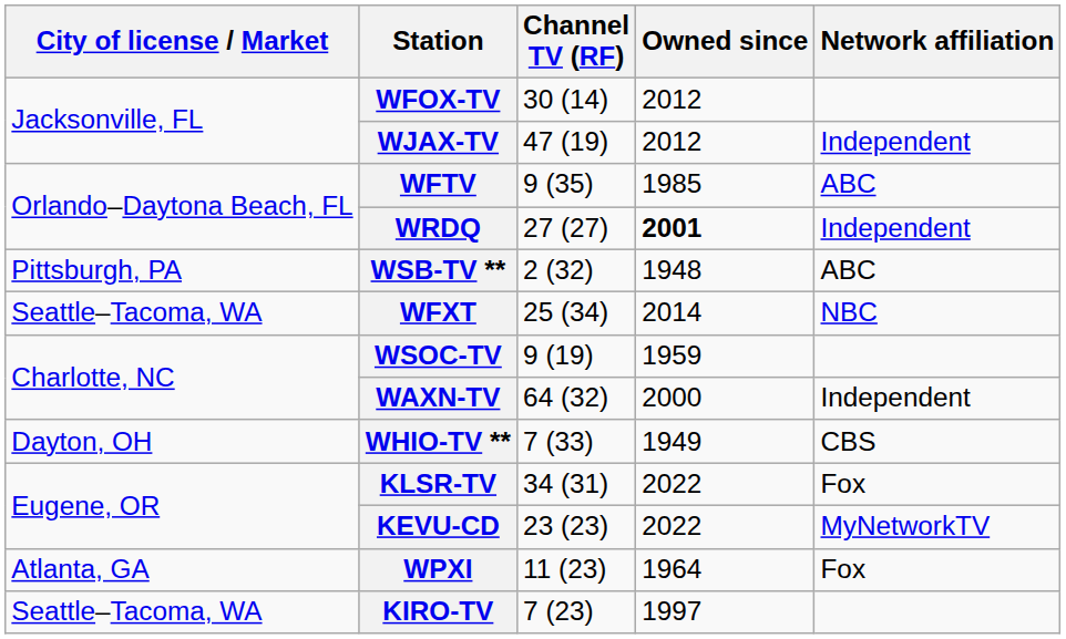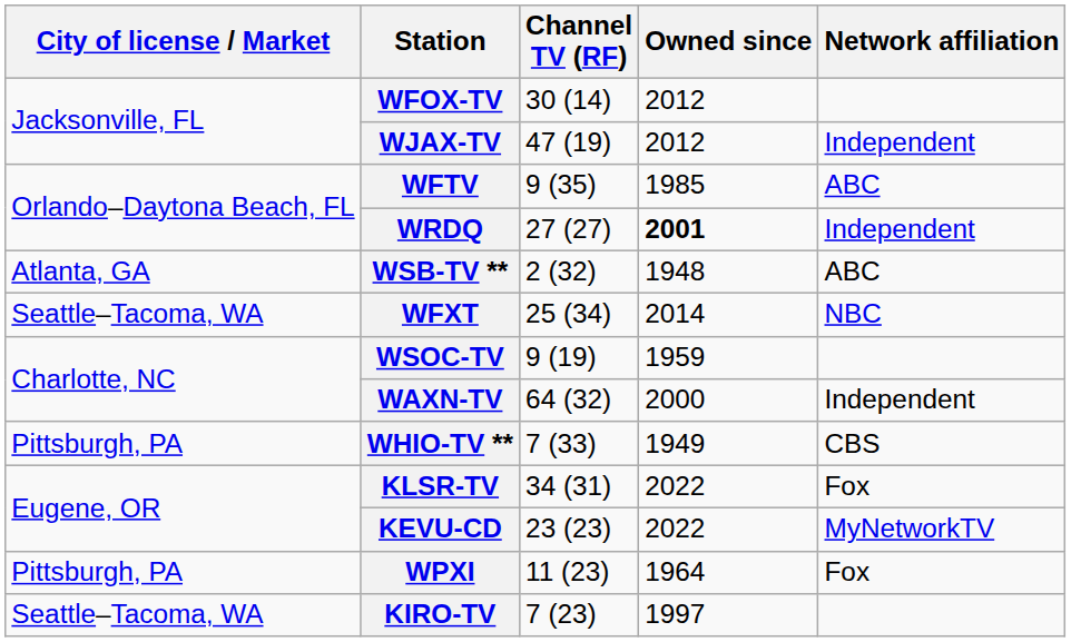WSB-TV ** | City of license / Market: Pittsburgh, PA -> Atlanta, GA
WHIO-TV ** | City of license / Market: Dayton, OH -> Pittsburgh, PA
WPXI | City of license / Market: Atlanta, GA -> Pittsburgh, PA
